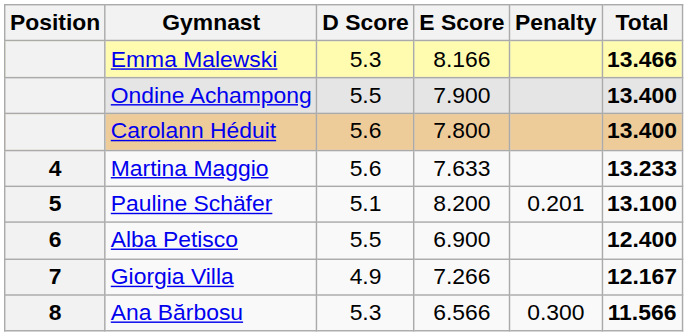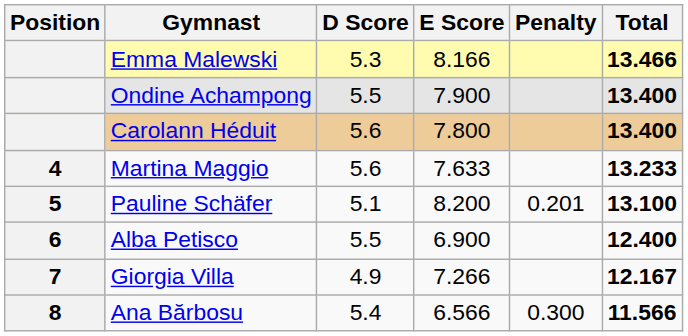Ana Bărbosu | D Score: 5.3 -> 5.4
